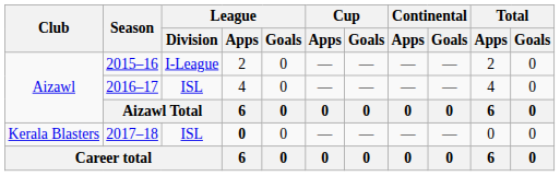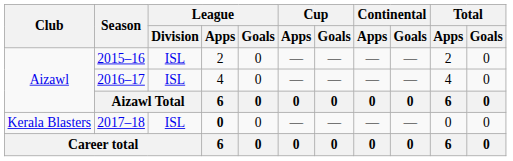2015–16 | League / Division: I-League -> ISL
